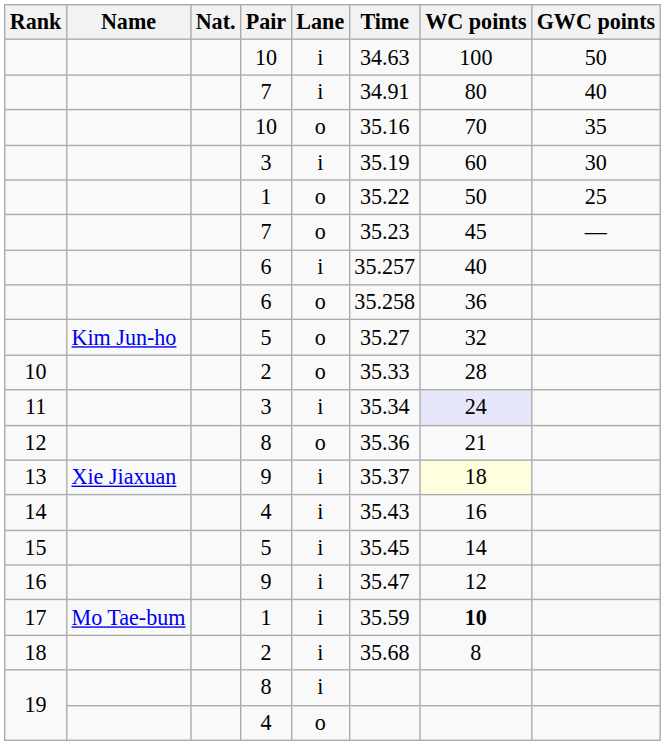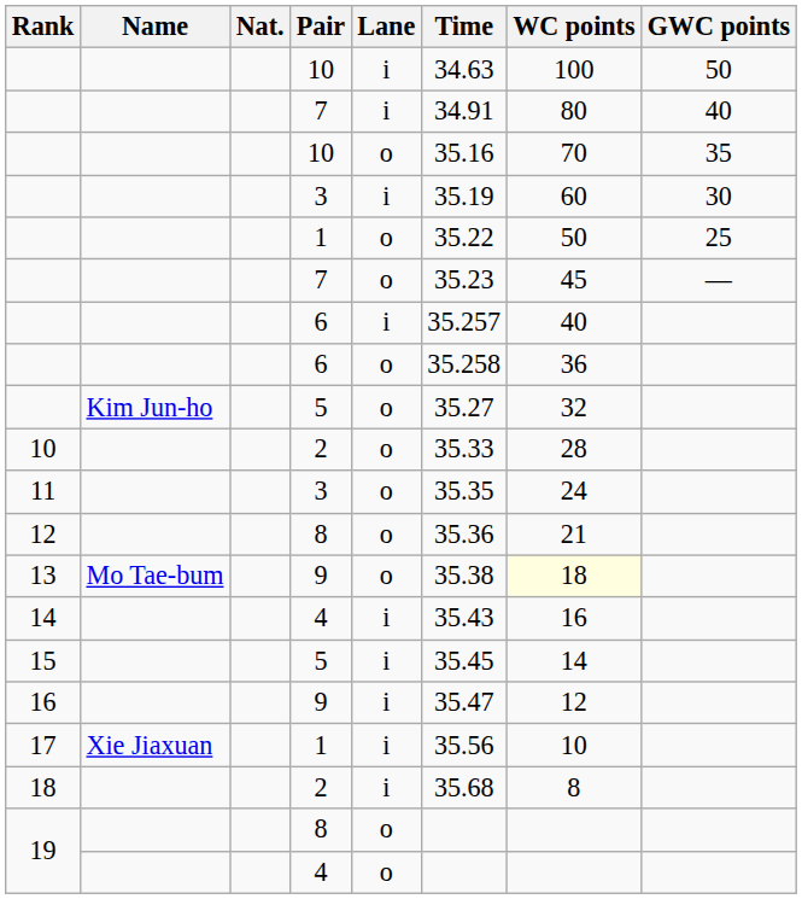11 | Lane: i -> o
11 | Time: 35.34 -> 35.35
11 | WC points: lavender background -> no background
13 | Name: Xie Jiaxuan -> Mo Tae-bum
13 | Lane: i -> o
13 | Time: 35.37 -> 35.38
17 | Name: Mo Tae-bum -> Xie Jiaxuan
17 | Time: 35.59 -> 35.56
17 | WC points: bold -> normal
19 / 8 | Lane: i -> o
